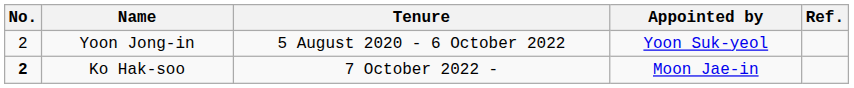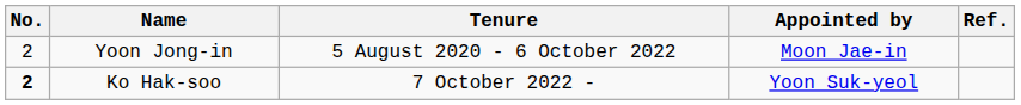Yoon Jong-in | Appointed by: Yoon Suk-yeol -> Moon Jae-in
Ko Hak-soo | Appointed by: Moon Jae-in -> Yoon Suk-yeol
